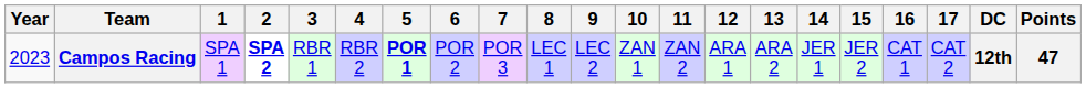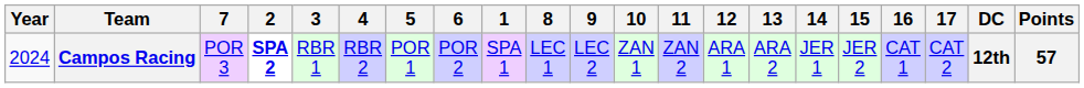columns swapped: 1 <-> 7
Campos Racing | Year: 2023 -> 2024
Campos Racing | 5: bold -> normal
Campos Racing | Points: 47 -> 57
